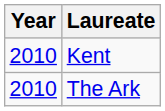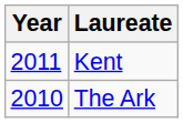Kent | Year: 2010 -> 2011
